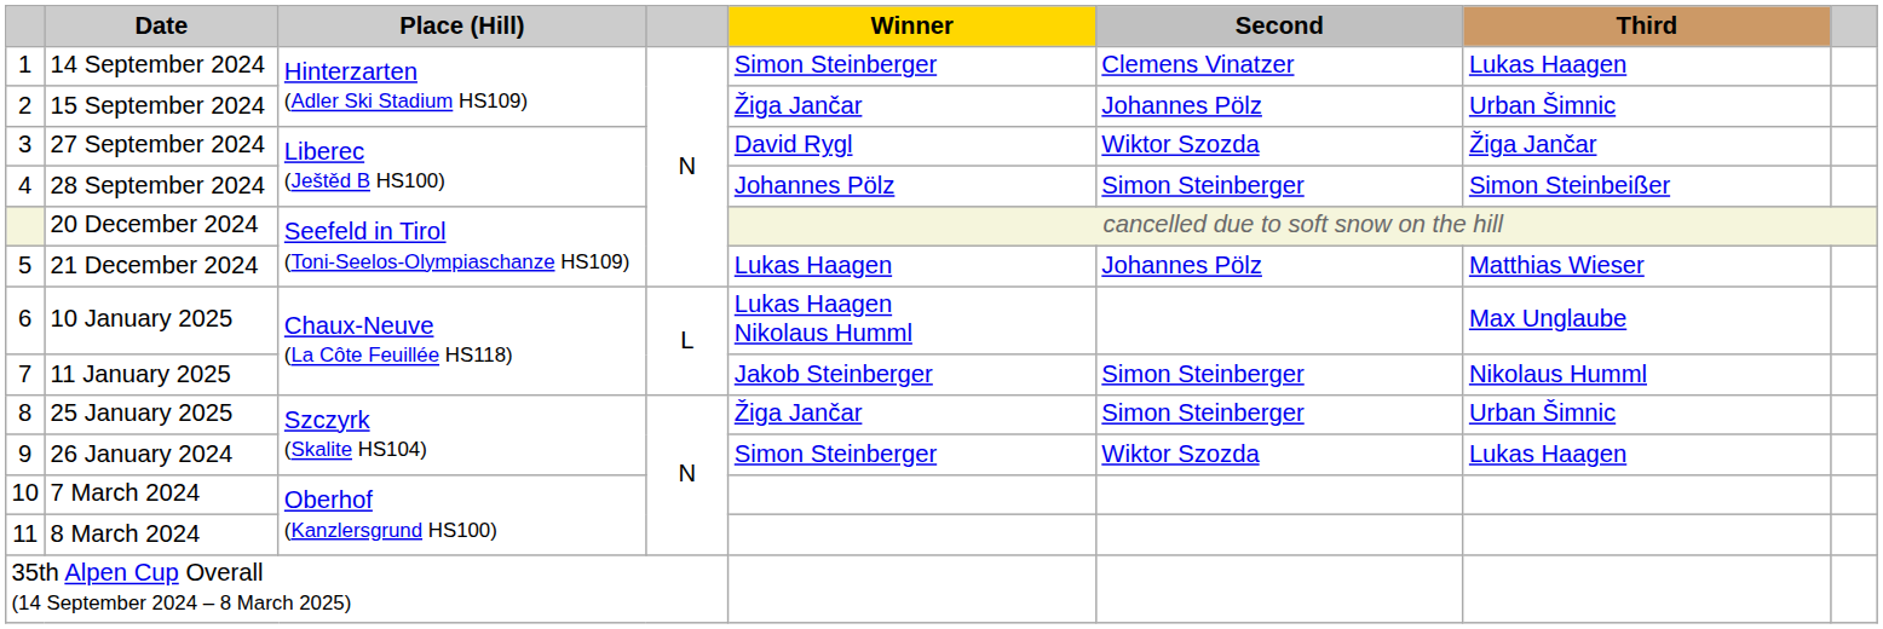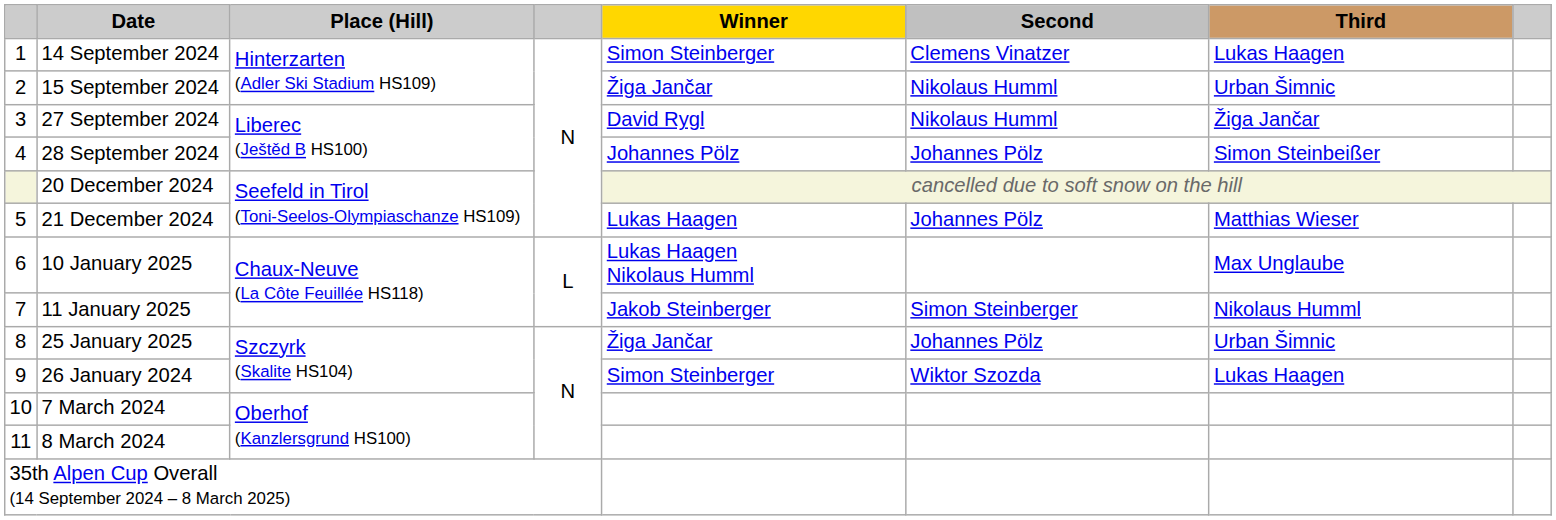15 September 2024 | Second: Johannes Pölz -> Nikolaus Humml
27 September 2024 | Second: Wiktor Szozda -> Nikolaus Humml
28 September 2024 | Second: Simon Steinberger -> Johannes Pölz
25 January 2025 | Second: Simon Steinberger -> Johannes Pölz
